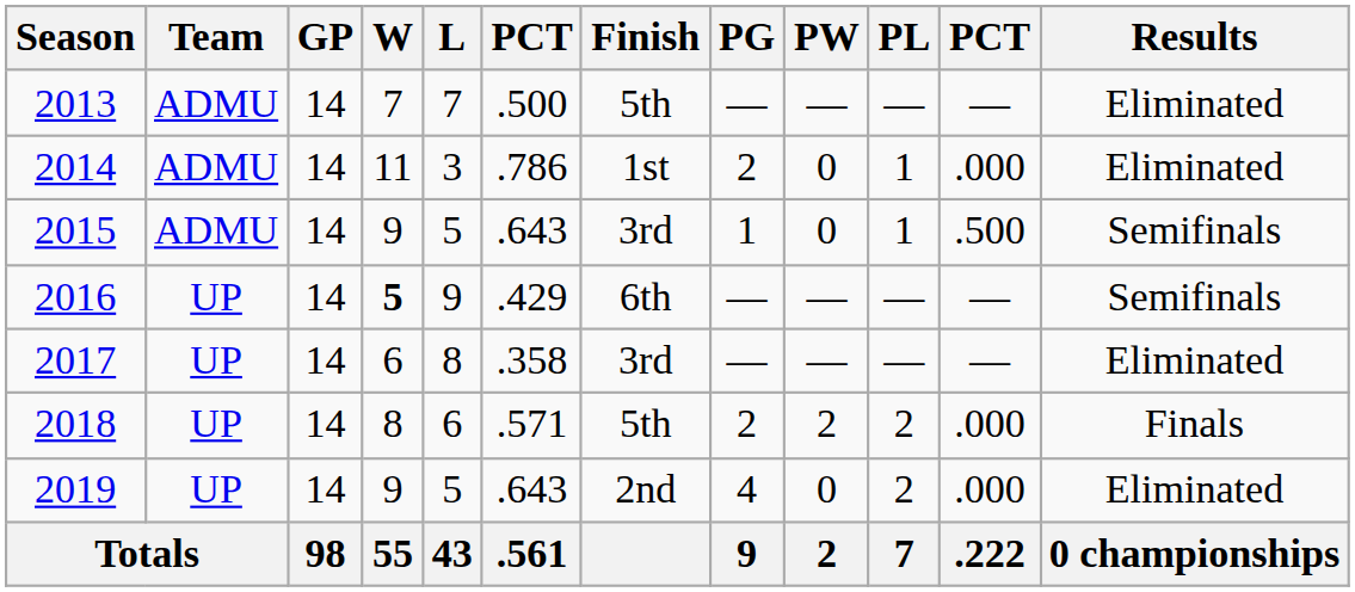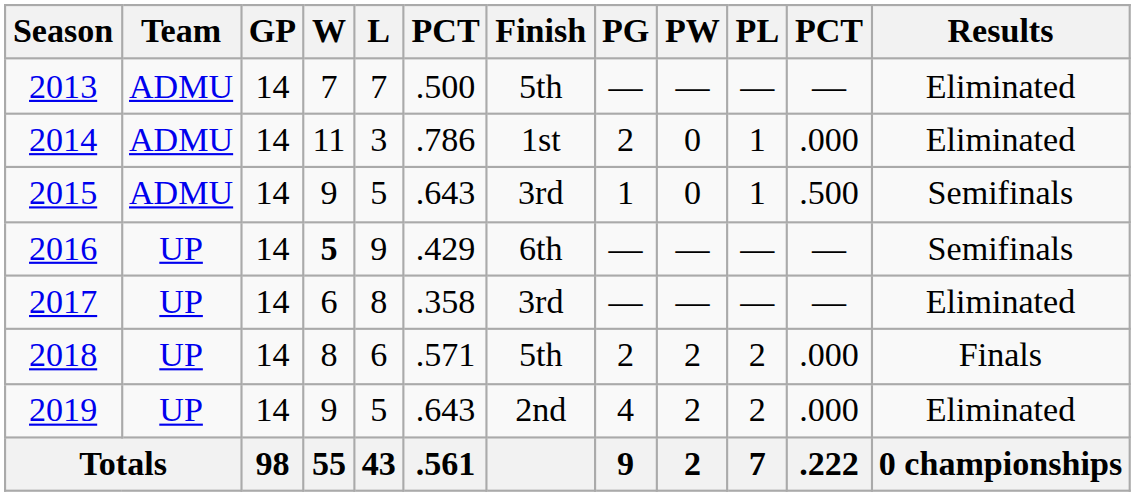2019 | PW: 0 -> 2
